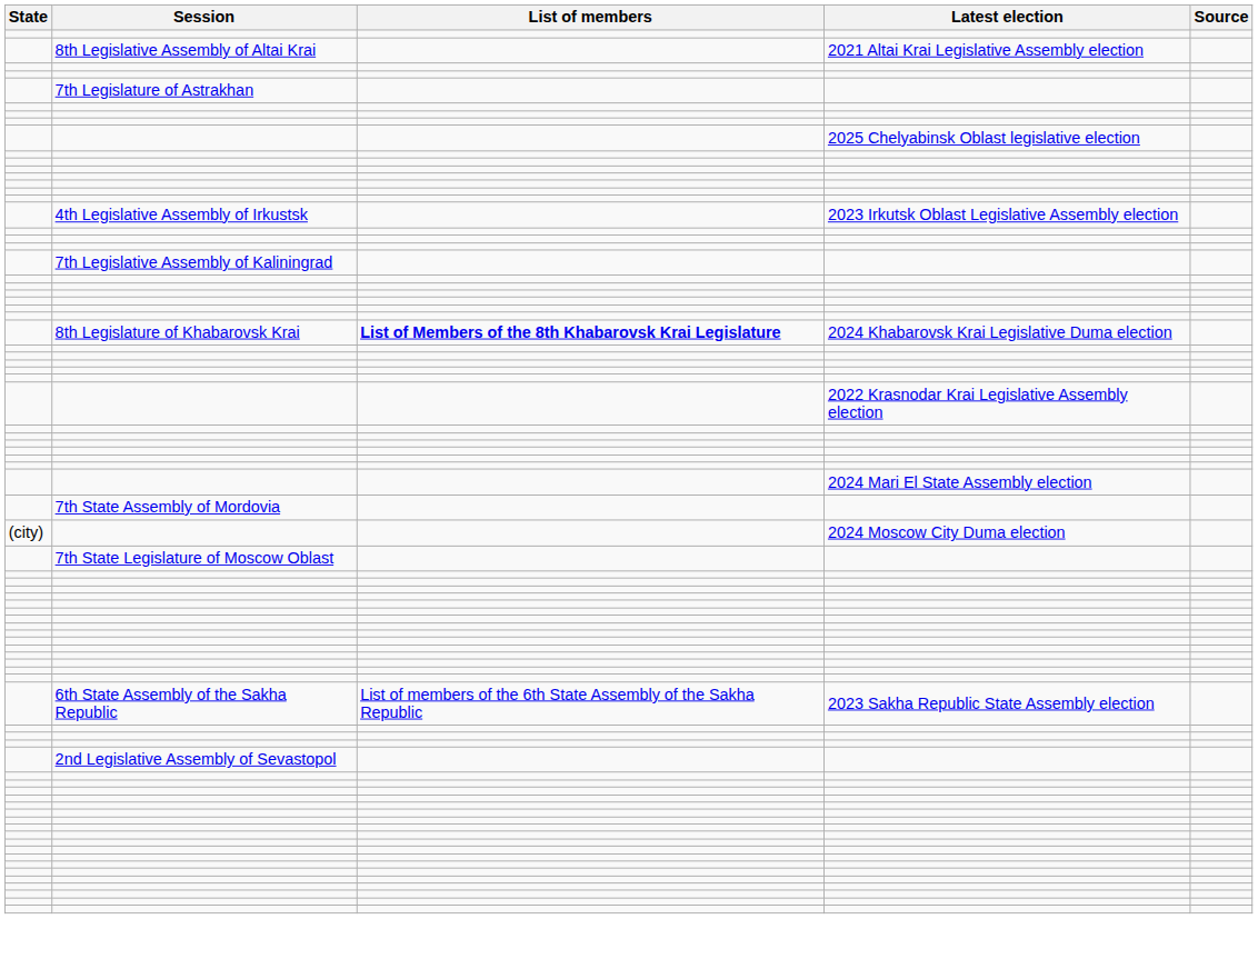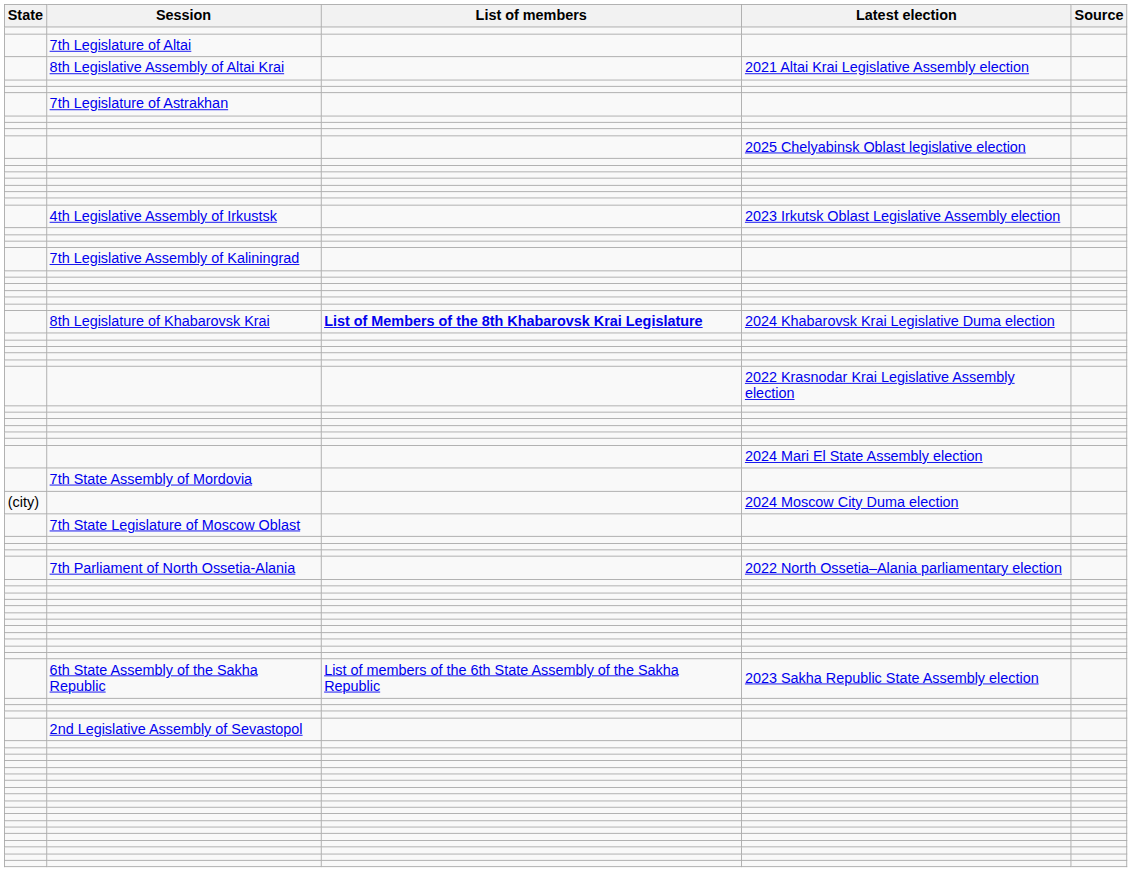+ row: 7th Legislature of Altai
+ row: 7th Parliament of North Ossetia-Alania | 2022 North Ossetia–Alania parliamentary election
